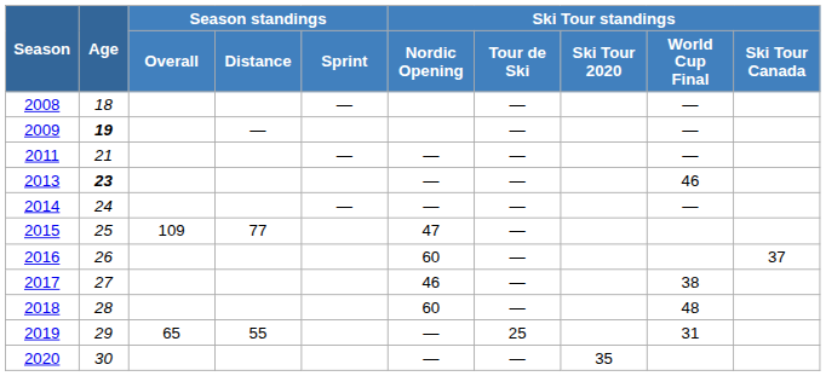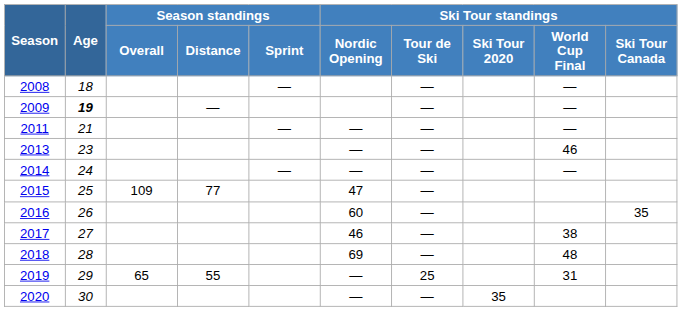2013 | Age: bold -> normal
2016 | Ski Tour standings / Ski Tour Canada: 37 -> 35
2018 | Ski Tour standings / Nordic Opening: 60 -> 69
